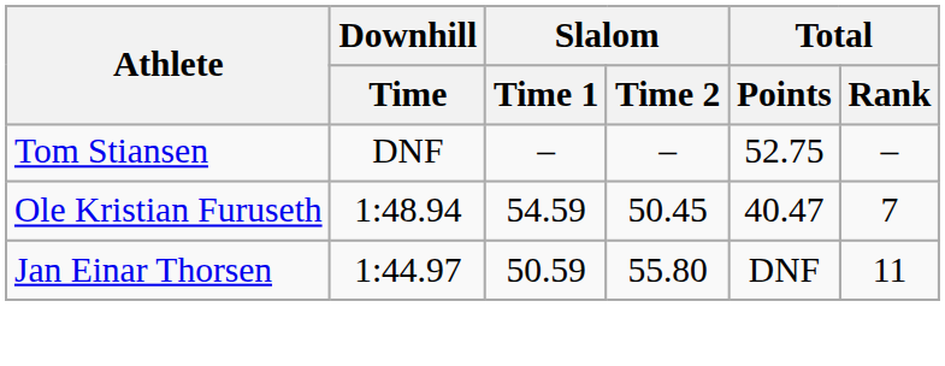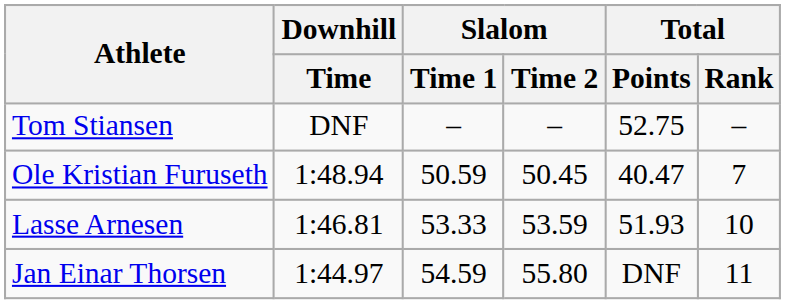Ole Kristian Furuseth | Slalom / Time 1: 54.59 -> 50.59
+ row: Lasse Arnesen | 1:46.81 | 53.33 | 53.59 | 51.93 | 10
Jan Einar Thorsen | Slalom / Time 1: 50.59 -> 54.59
